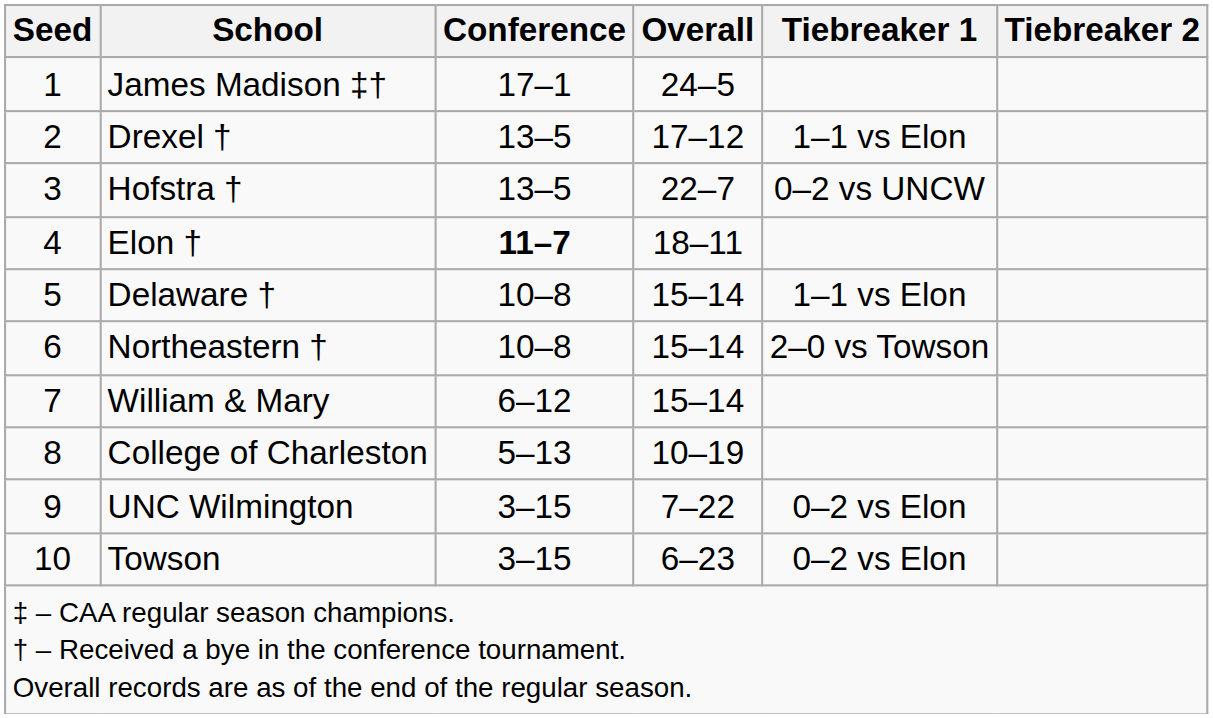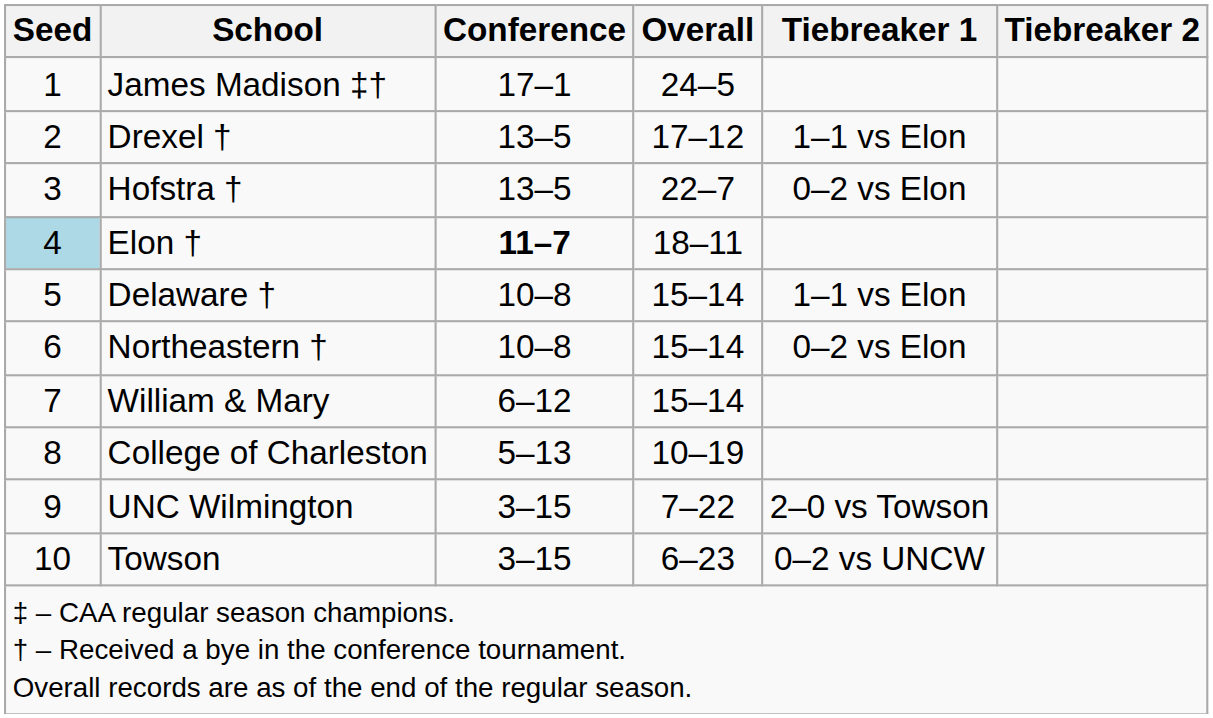Hofstra † | Tiebreaker 1: 0–2 vs UNCW -> 0–2 vs Elon
Elon † | Seed: no background -> lightblue background
Northeastern † | Tiebreaker 1: 2–0 vs Towson -> 0–2 vs Elon
UNC Wilmington | Tiebreaker 1: 0–2 vs Elon -> 2–0 vs Towson
Towson | Tiebreaker 1: 0–2 vs Elon -> 0–2 vs UNCW
